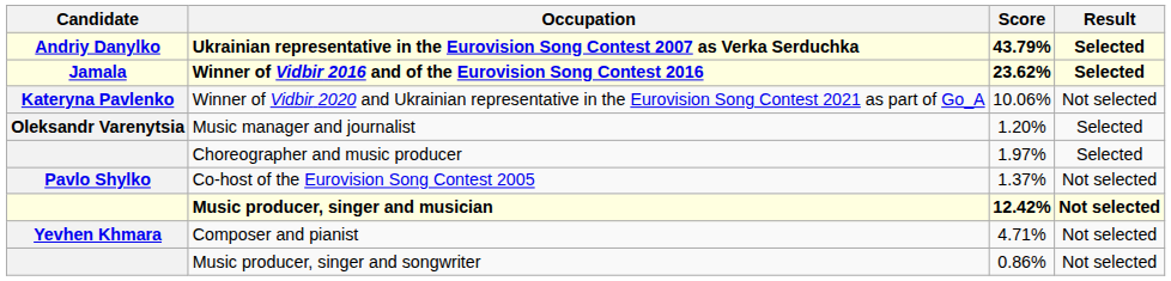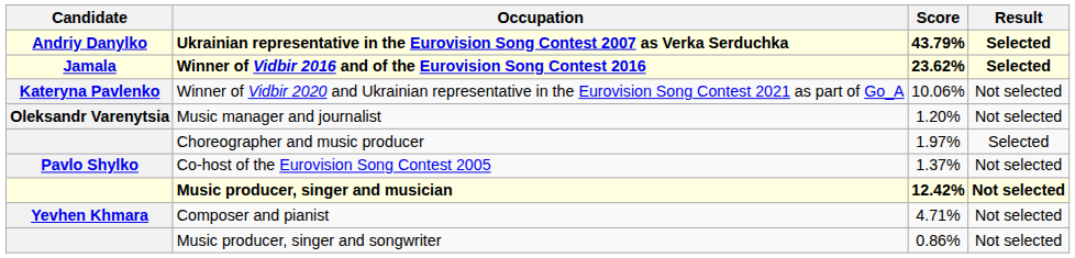Music manager and journalist | Result: Selected -> Not selected
